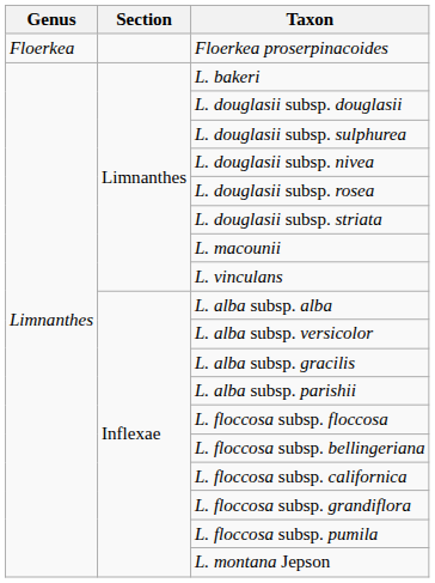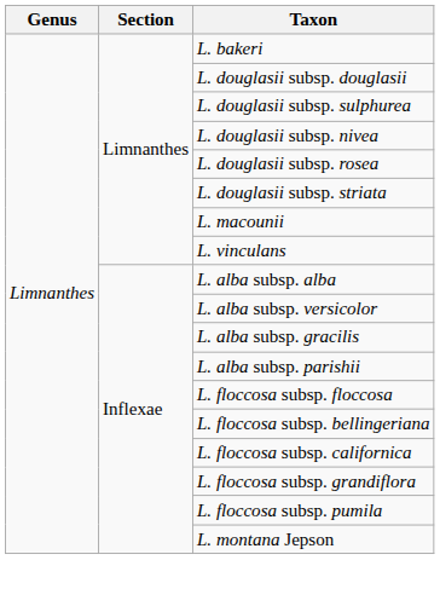- row: Floerkea | Floerkea proserpinacoides
